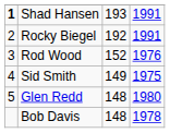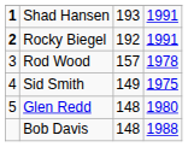Rocky Biegel | column 1: normal -> bold
Rod Wood | column 3: 152 -> 157
Rod Wood | column 4: 1976 -> 1978
Bob Davis | column 4: 1978 -> 1988
